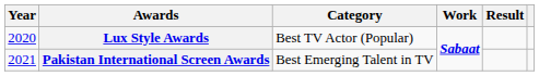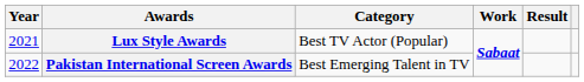Lux Style Awards | Year: 2020 -> 2021
Pakistan International Screen Awards | Year: 2021 -> 2022
